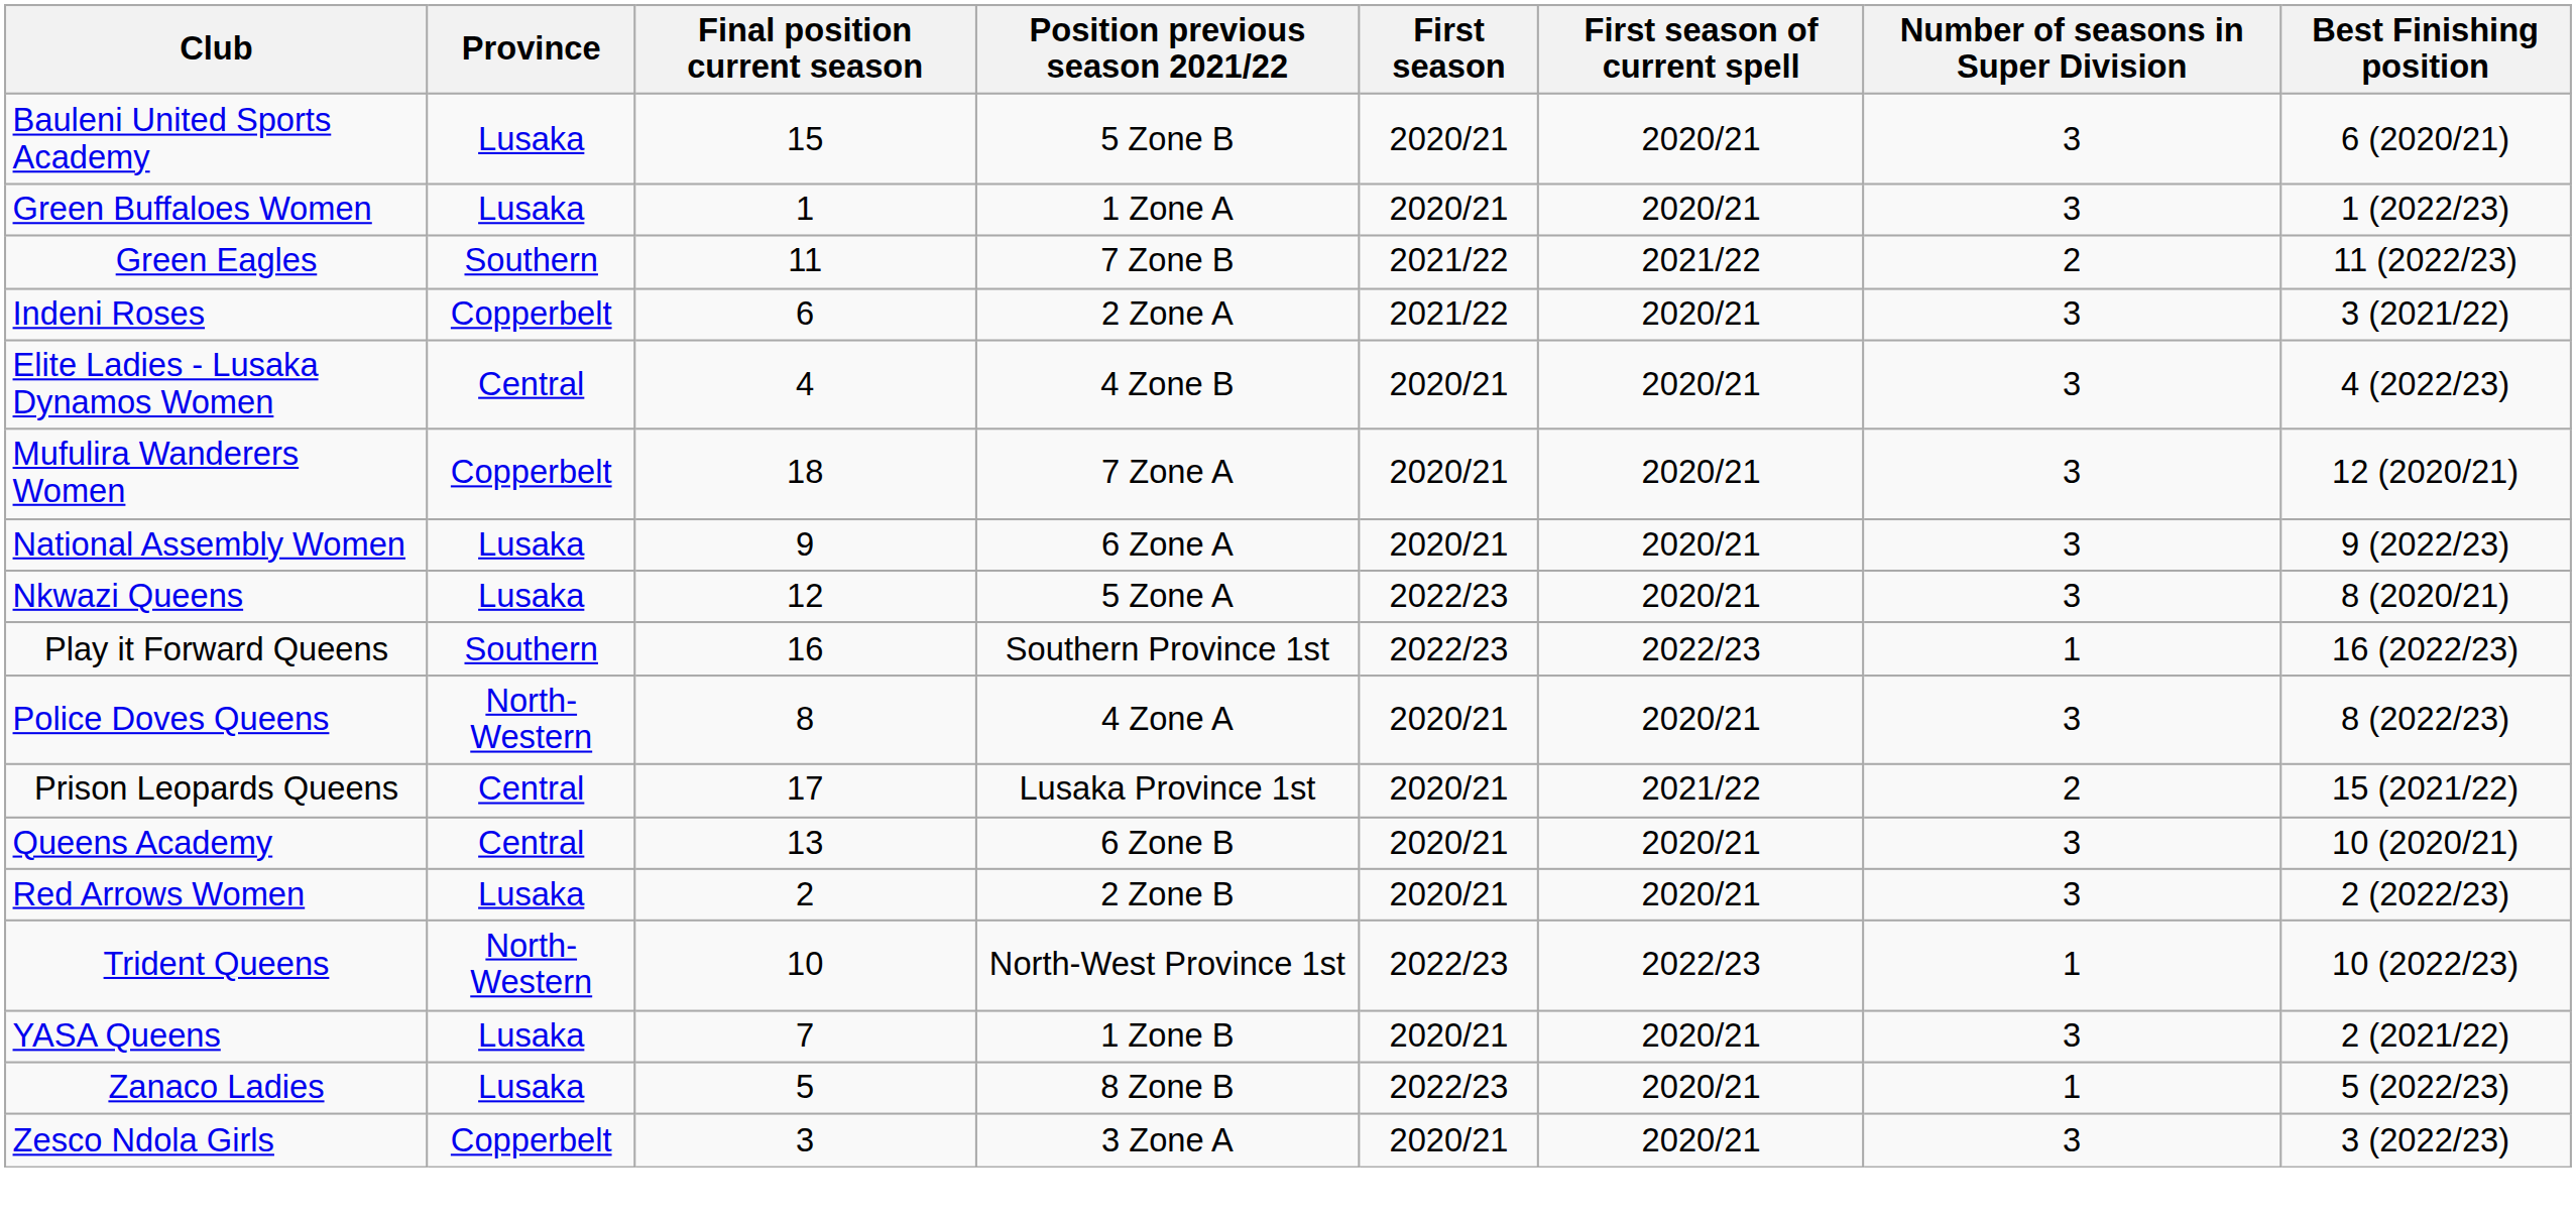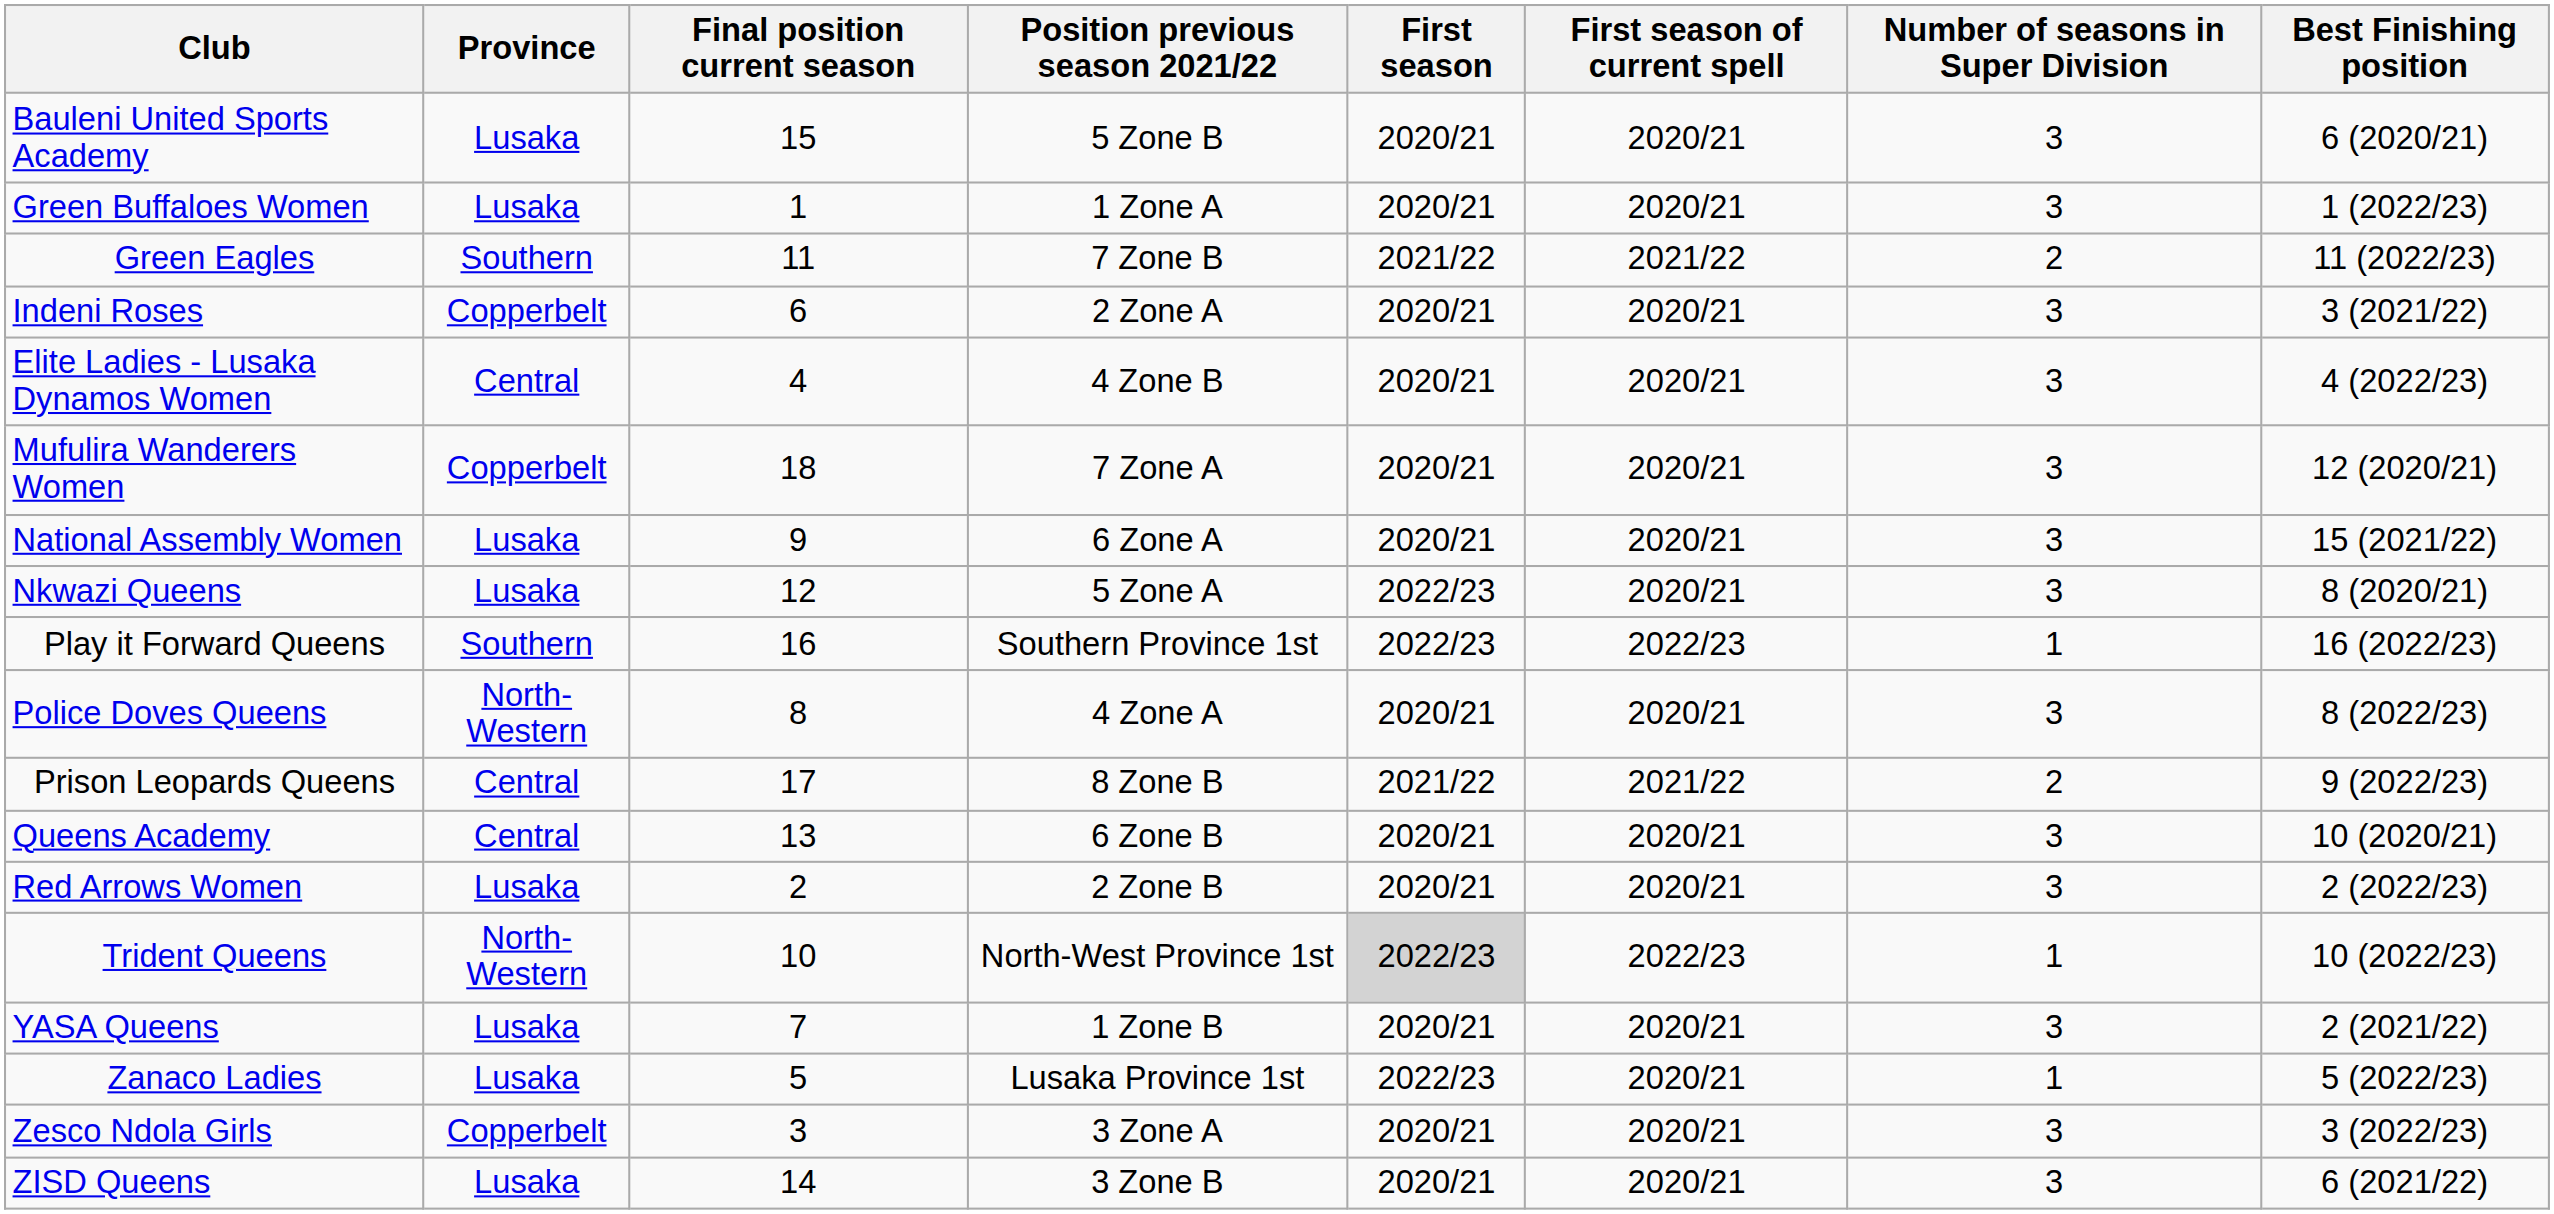Indeni Roses | First season: 2021/22 -> 2020/21
National Assembly Women | Best Finishing position: 9 (2022/23) -> 15 (2021/22)
Prison Leopards Queens | Position previous season 2021/22: Lusaka Province 1st -> 8 Zone B
Prison Leopards Queens | First season: 2020/21 -> 2021/22
Prison Leopards Queens | Best Finishing position: 15 (2021/22) -> 9 (2022/23)
Trident Queens | First season: no background -> lightgrey background
Zanaco Ladies | Position previous season 2021/22: 8 Zone B -> Lusaka Province 1st
+ row: ZISD Queens | Lusaka | 14 | 3 Zone B | 2020/21 | 2020/21 | 3 | 6 (2021/22)
